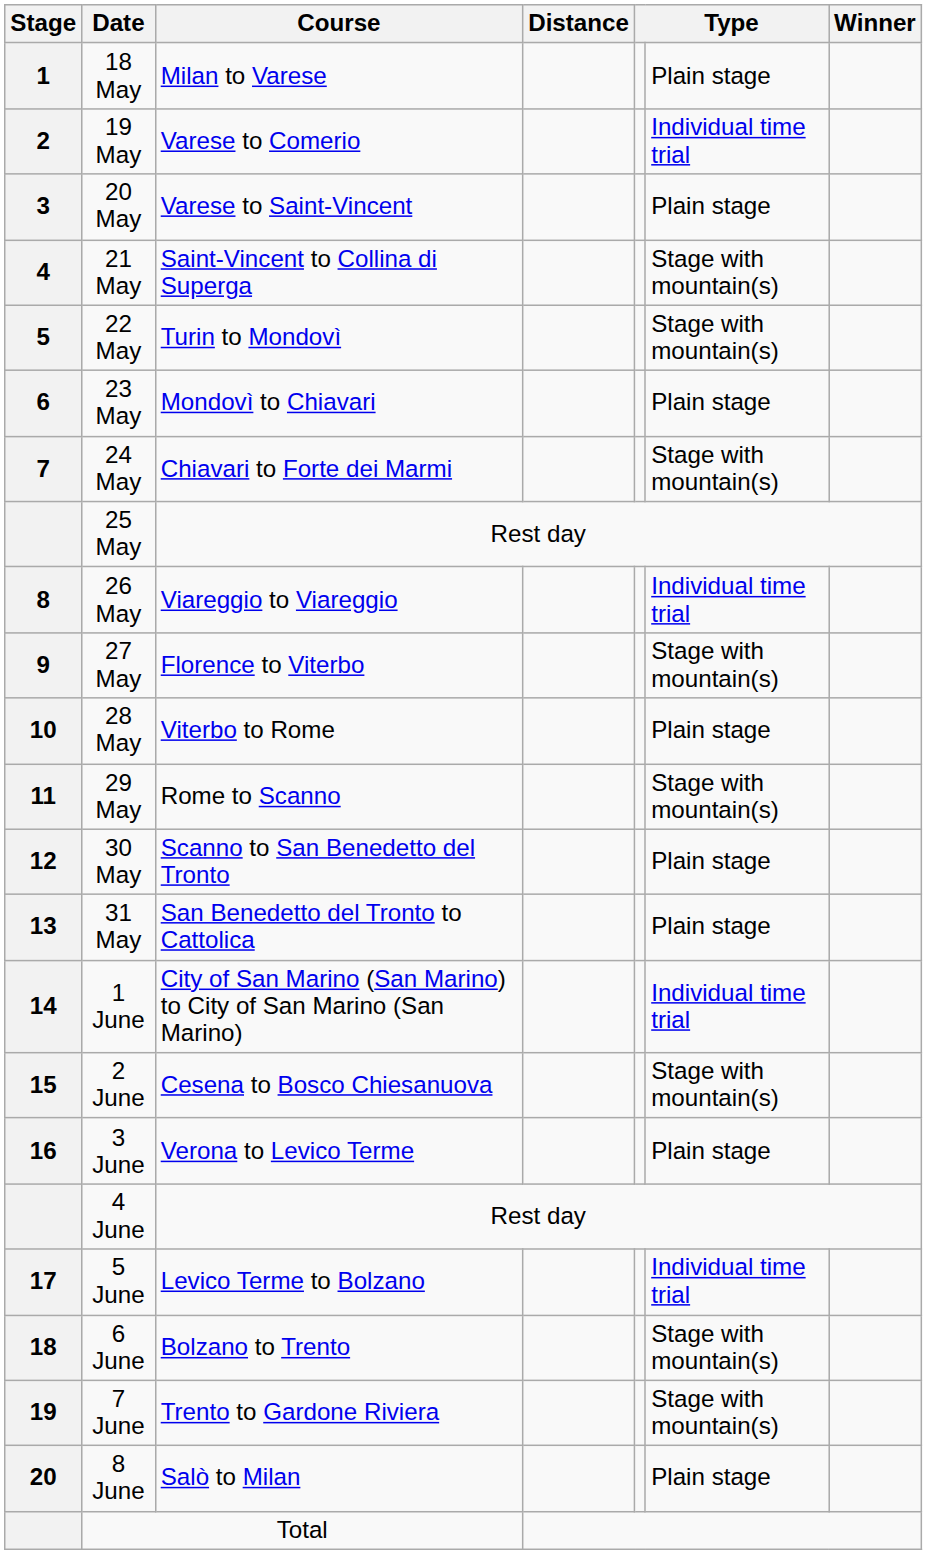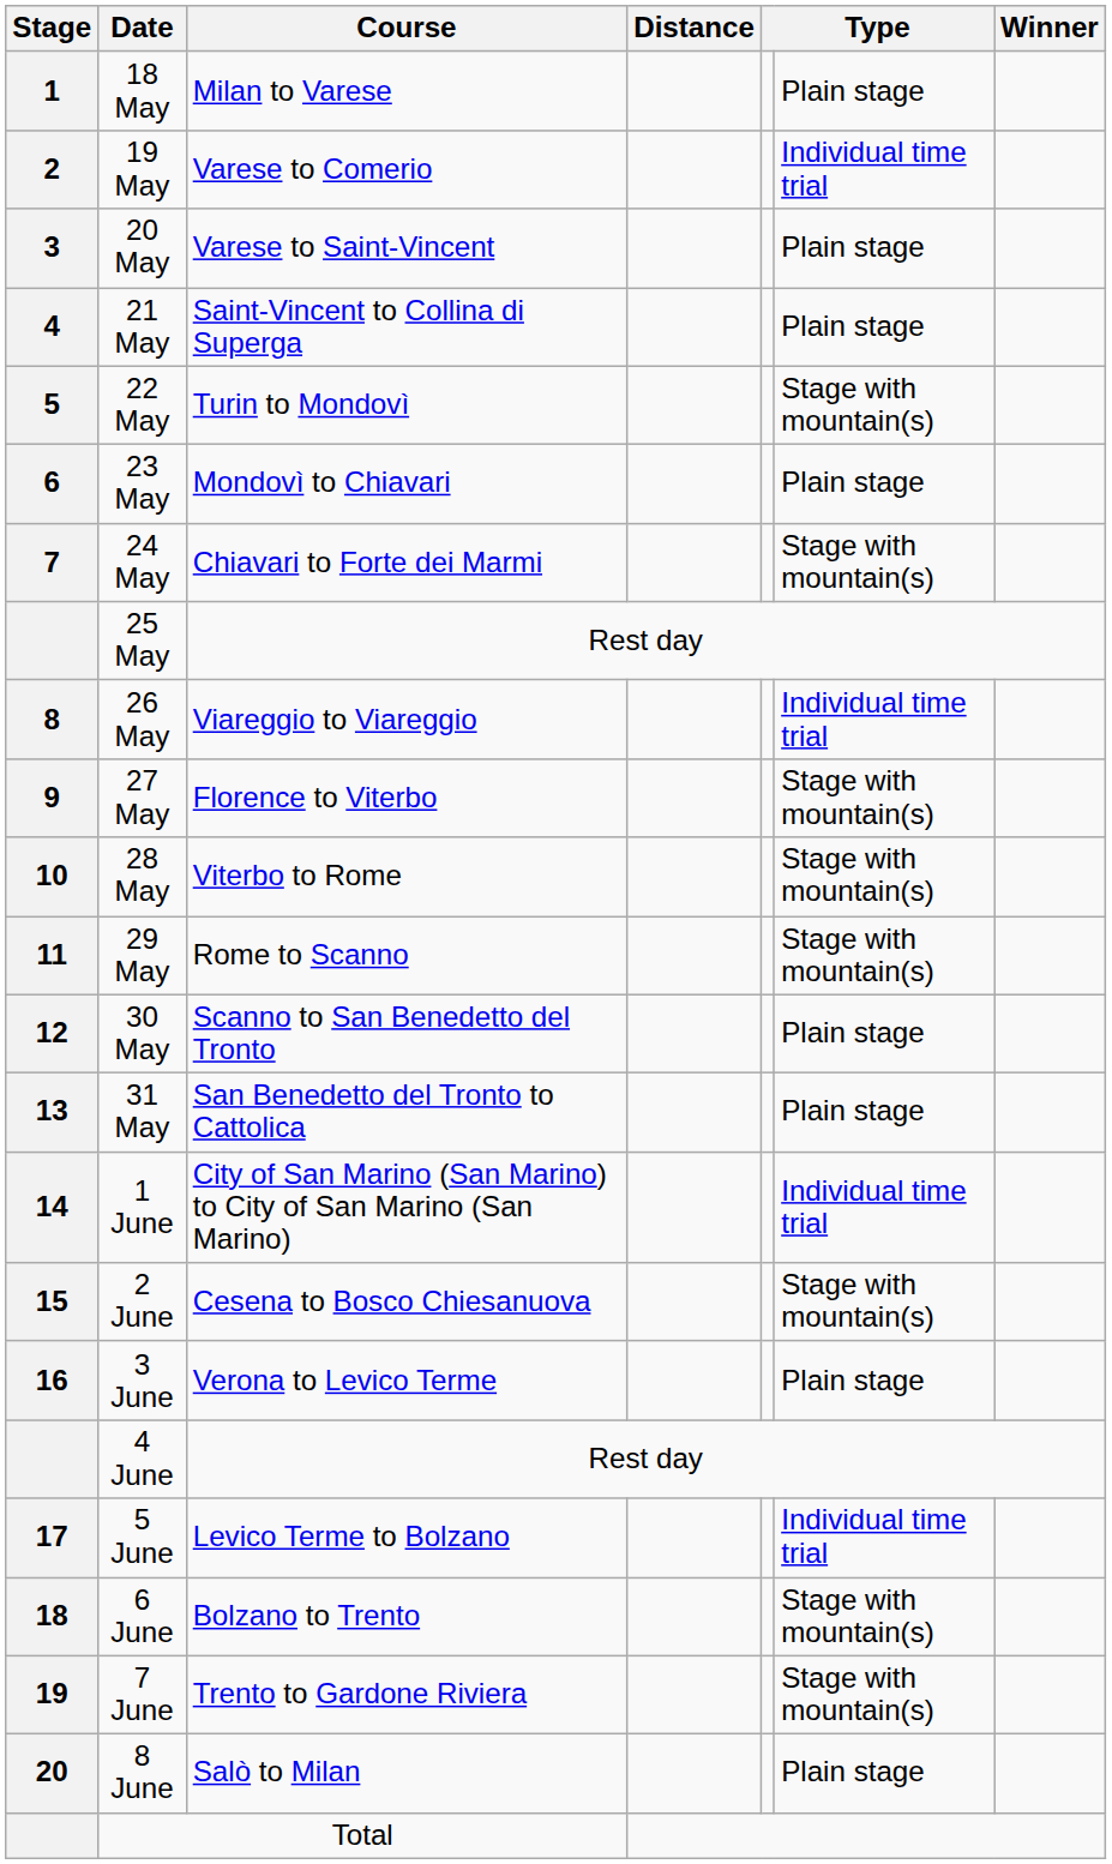21 May | column 6: Stage with mountain(s) -> Plain stage
28 May | column 6: Plain stage -> Stage with mountain(s)
